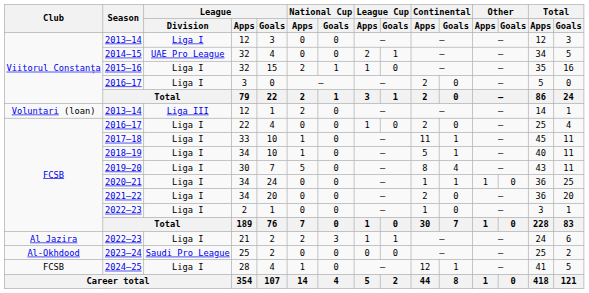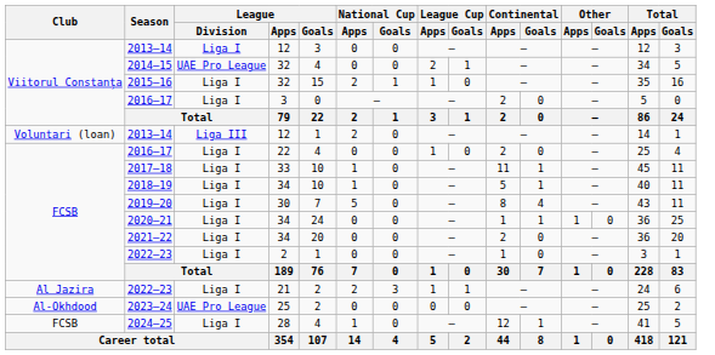2023–24 | League / Division: Saudi Pro League -> UAE Pro League
